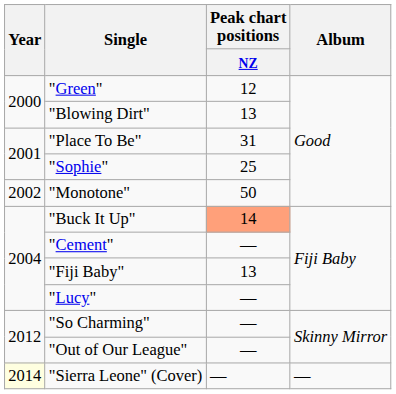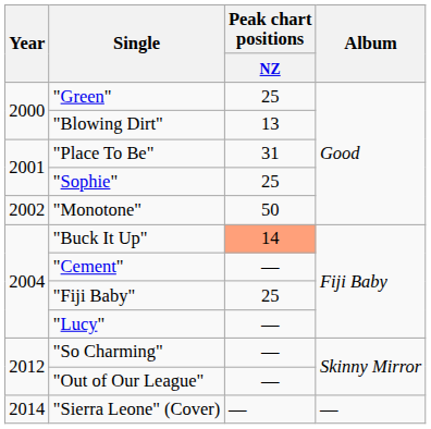"Green" | Peak chart positions / NZ: 12 -> 25
"Fiji Baby" | Peak chart positions / NZ: 13 -> 25
"Sierra Leone" (Cover) | Year: lightyellow background -> no background
